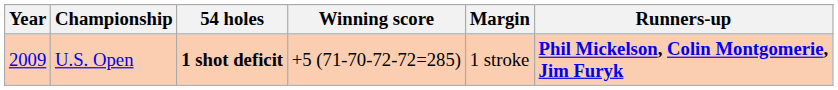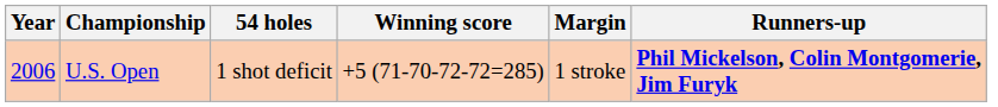U.S. Open | Year: 2009 -> 2006
U.S. Open | 54 holes: bold -> normal
